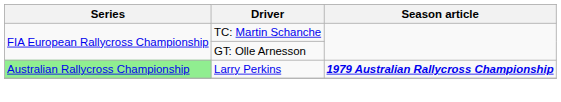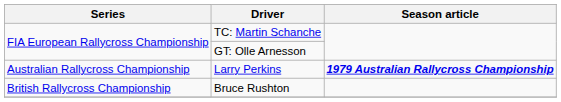Larry Perkins | Series: lightgreen background -> no background
+ row: British Rallycross Championship | Bruce Rushton
